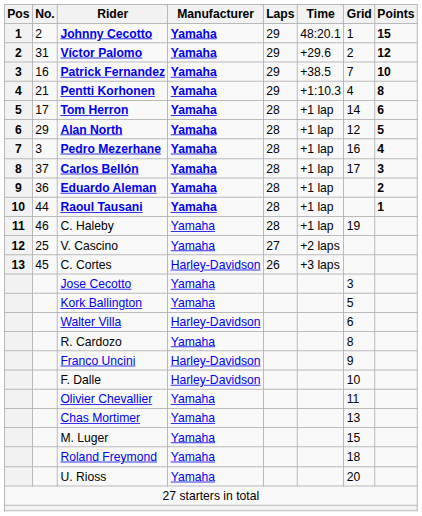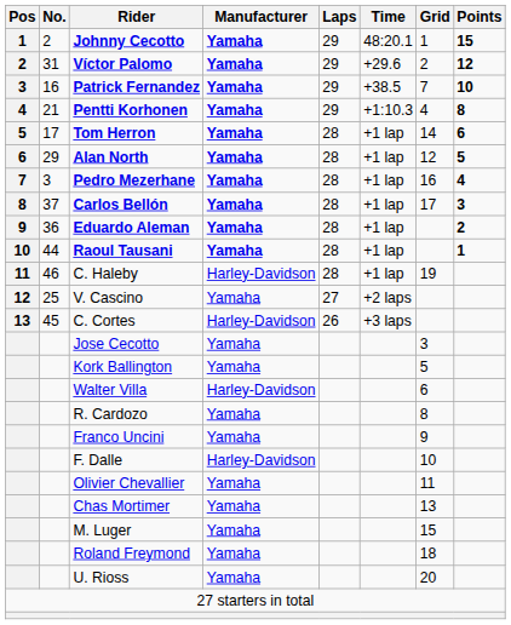C. Haleby | Manufacturer: Yamaha -> Harley-Davidson
Franco Uncini | Manufacturer: Harley-Davidson -> Yamaha
